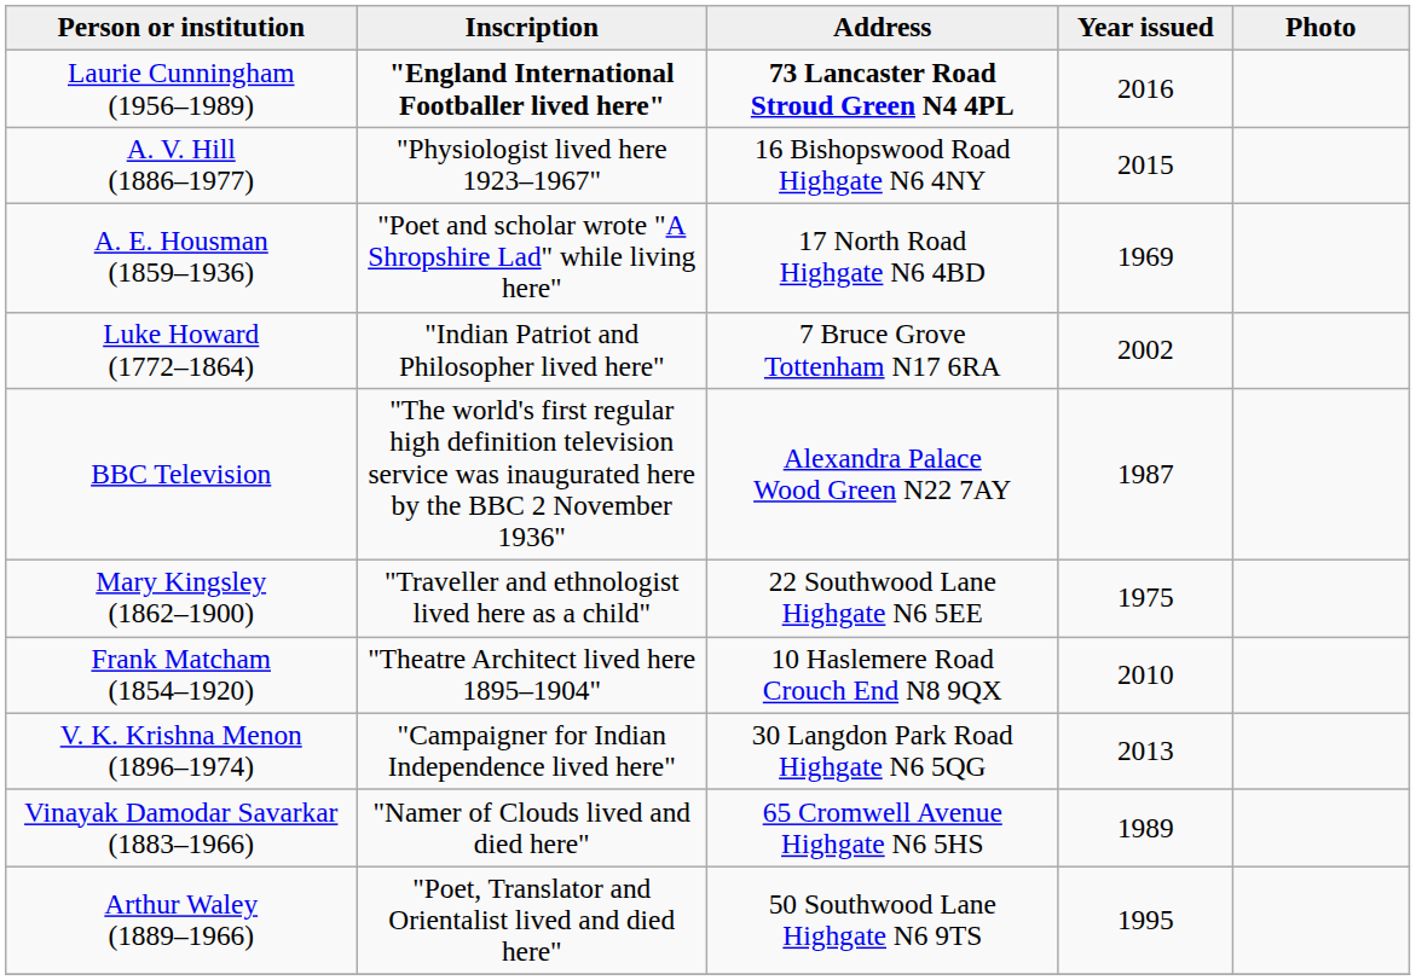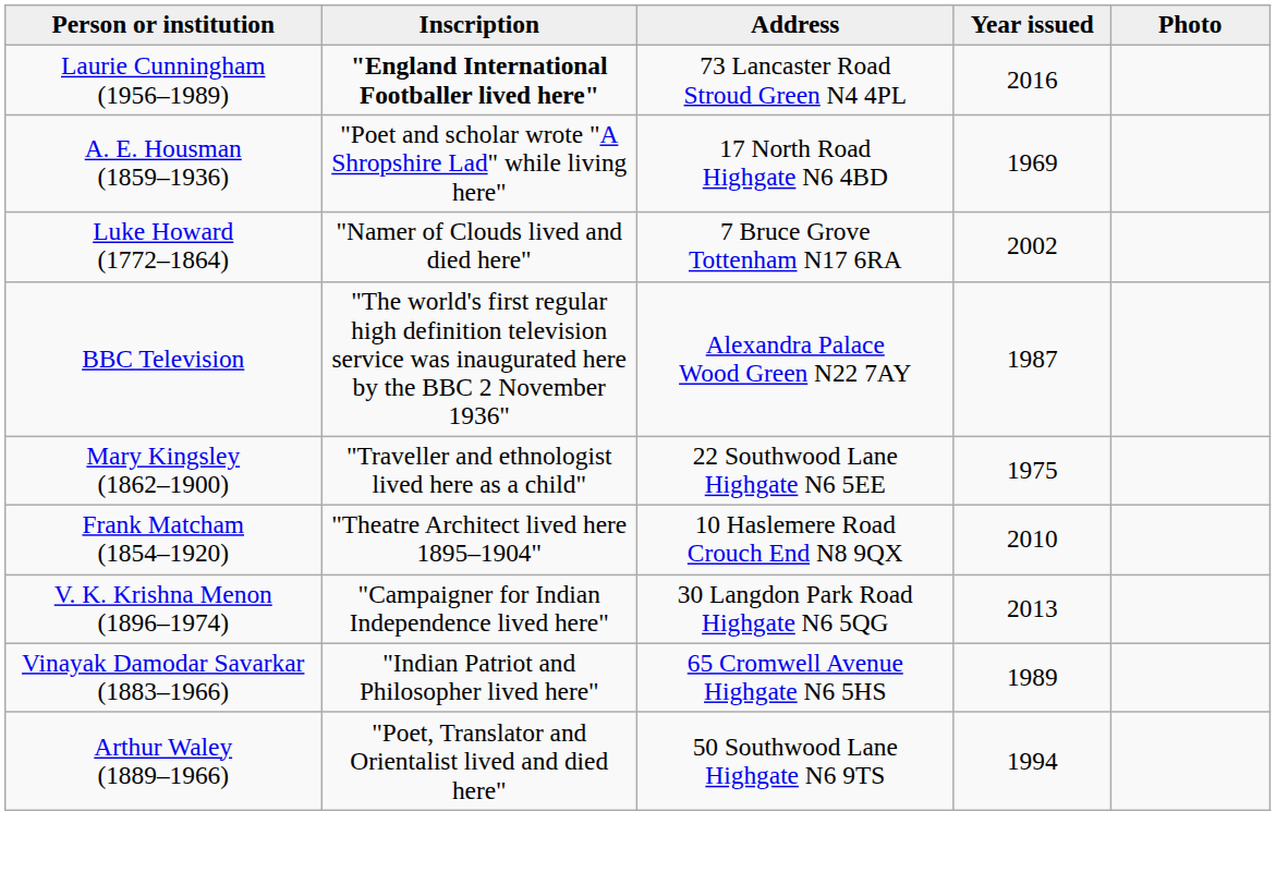Laurie Cunningham (1956–1989) | Address: bold -> normal
- row: A. V. Hill (1886–1977) | "Physiologist lived here 1923–1967" | 16 Bishopswood Road Highgate N6 4NY | 2015
Luke Howard (1772–1864) | Inscription: "Indian Patriot and Philosopher lived here" -> "Namer of Clouds lived and died here"
Vinayak Damodar Savarkar (1883–1966) | Inscription: "Namer of Clouds lived and died here" -> "Indian Patriot and Philosopher lived here"
Arthur Waley (1889–1966) | Year issued: 1995 -> 1994
